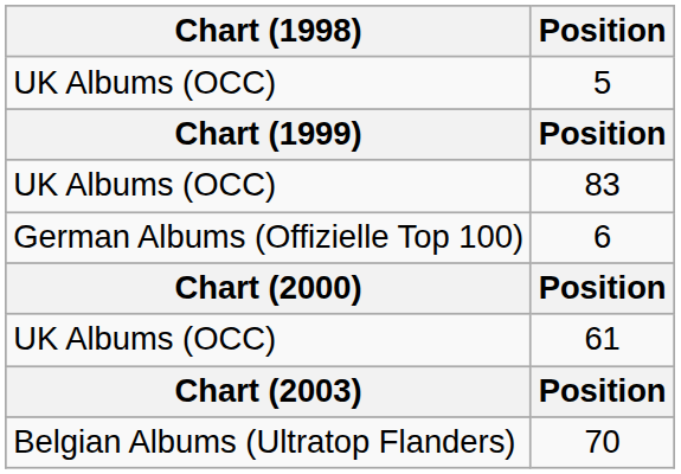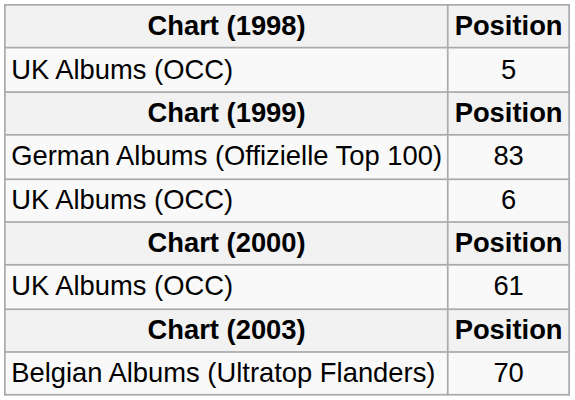83 | Chart (1998): UK Albums (OCC) -> German Albums (Offizielle Top 100)
6 | Chart (1998): German Albums (Offizielle Top 100) -> UK Albums (OCC)
